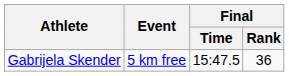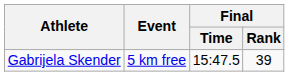Gabrijela Skender | Final / Rank: 36 -> 39
